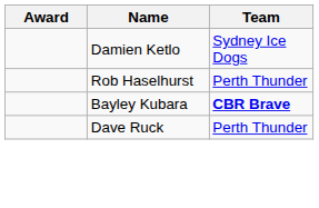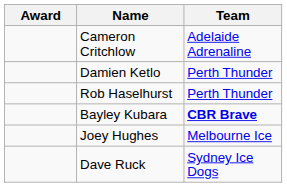+ row: Cameron Critchlow | Adelaide Adrenaline
Damien Ketlo | Team: Sydney Ice Dogs -> Perth Thunder
+ row: Joey Hughes | Melbourne Ice
Dave Ruck | Team: Perth Thunder -> Sydney Ice Dogs
